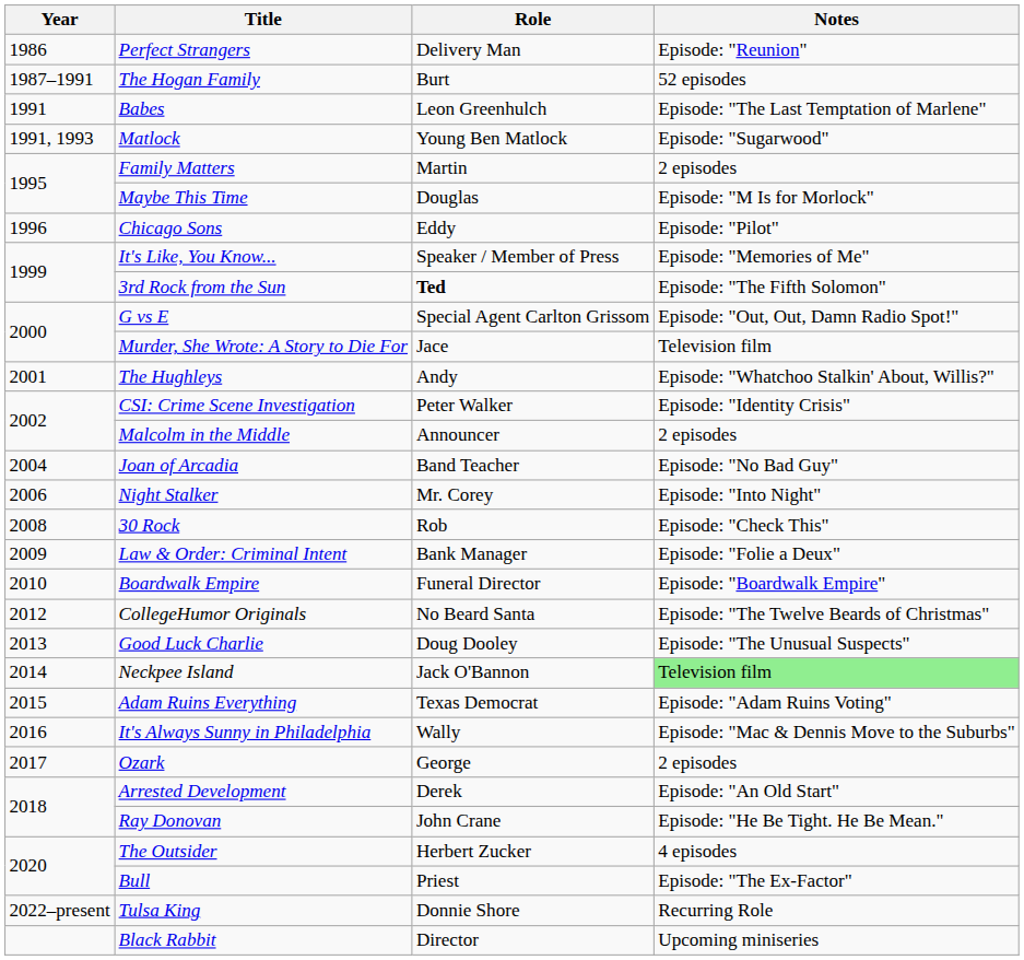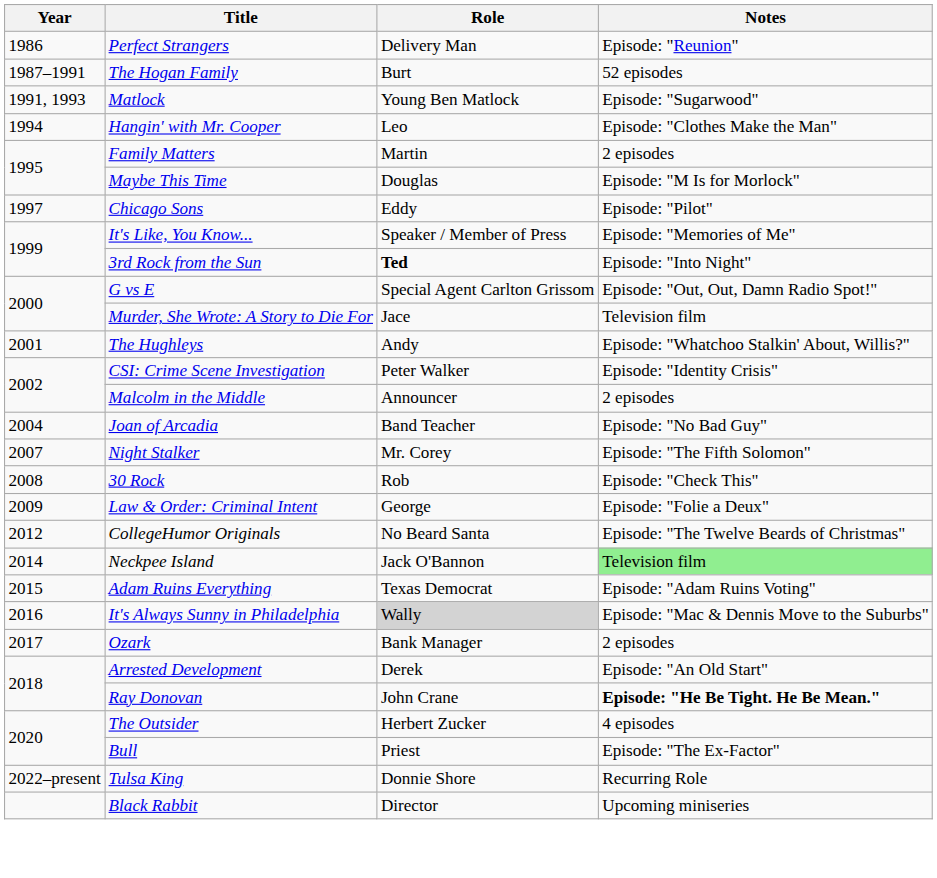- row: 1991 | Babes | Leon Greenhulch | Episode: "The Last Temptation of Marlene"
+ row: 1994 | Hangin' with Mr. Cooper | Leo | Episode: "Clothes Make the Man"
Chicago Sons | Year: 1996 -> 1997
3rd Rock from the Sun | Notes: Episode: "The Fifth Solomon" -> Episode: "Into Night"
Night Stalker | Year: 2006 -> 2007
Night Stalker | Notes: Episode: "Into Night" -> Episode: "The Fifth Solomon"
Law & Order: Criminal Intent | Role: Bank Manager -> George
- row: 2010 | Boardwalk Empire | Funeral Director | Episode: "Boardwalk Empire"
- row: 2013 | Good Luck Charlie | Doug Dooley | Episode: "The Unusual Suspects"
It's Always Sunny in Philadelphia | Role: no background -> lightgrey background
Ozark | Role: George -> Bank Manager
Ray Donovan | Notes: normal -> bold
